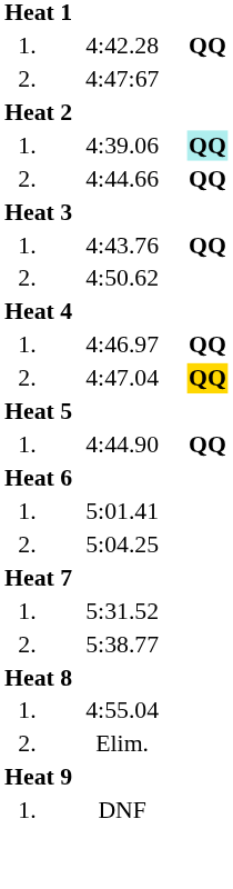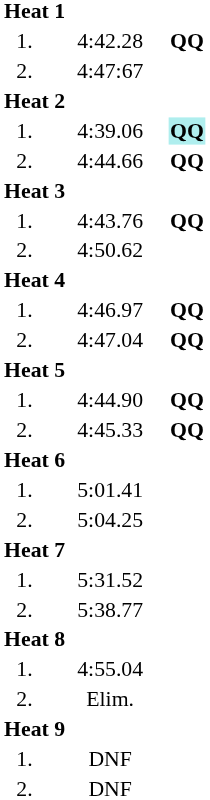4:47.04 | column 4: gold background -> no background
+ row: 2. | 4:45.33 | QQ
+ row: 2. | DNF
